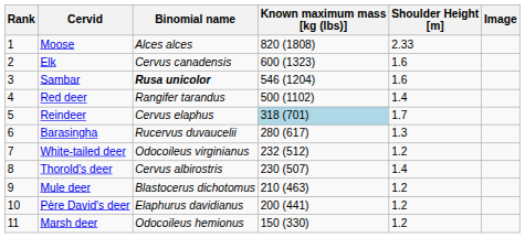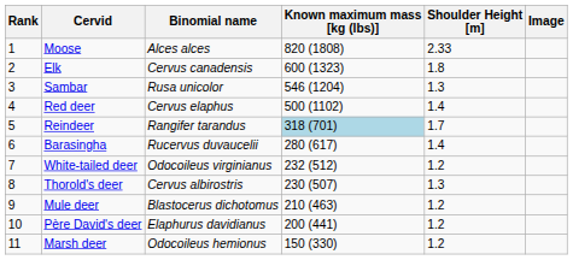Elk | Shoulder Height [m]: 1.6 -> 1.8
Sambar | Binomial name: bold -> normal
Sambar | Shoulder Height [m]: 1.6 -> 1.3
Red deer | Binomial name: Rangifer tarandus -> Cervus elaphus
Reindeer | Binomial name: Cervus elaphus -> Rangifer tarandus
Barasingha | Shoulder Height [m]: 1.3 -> 1.4
Thorold's deer | Shoulder Height [m]: 1.4 -> 1.3
